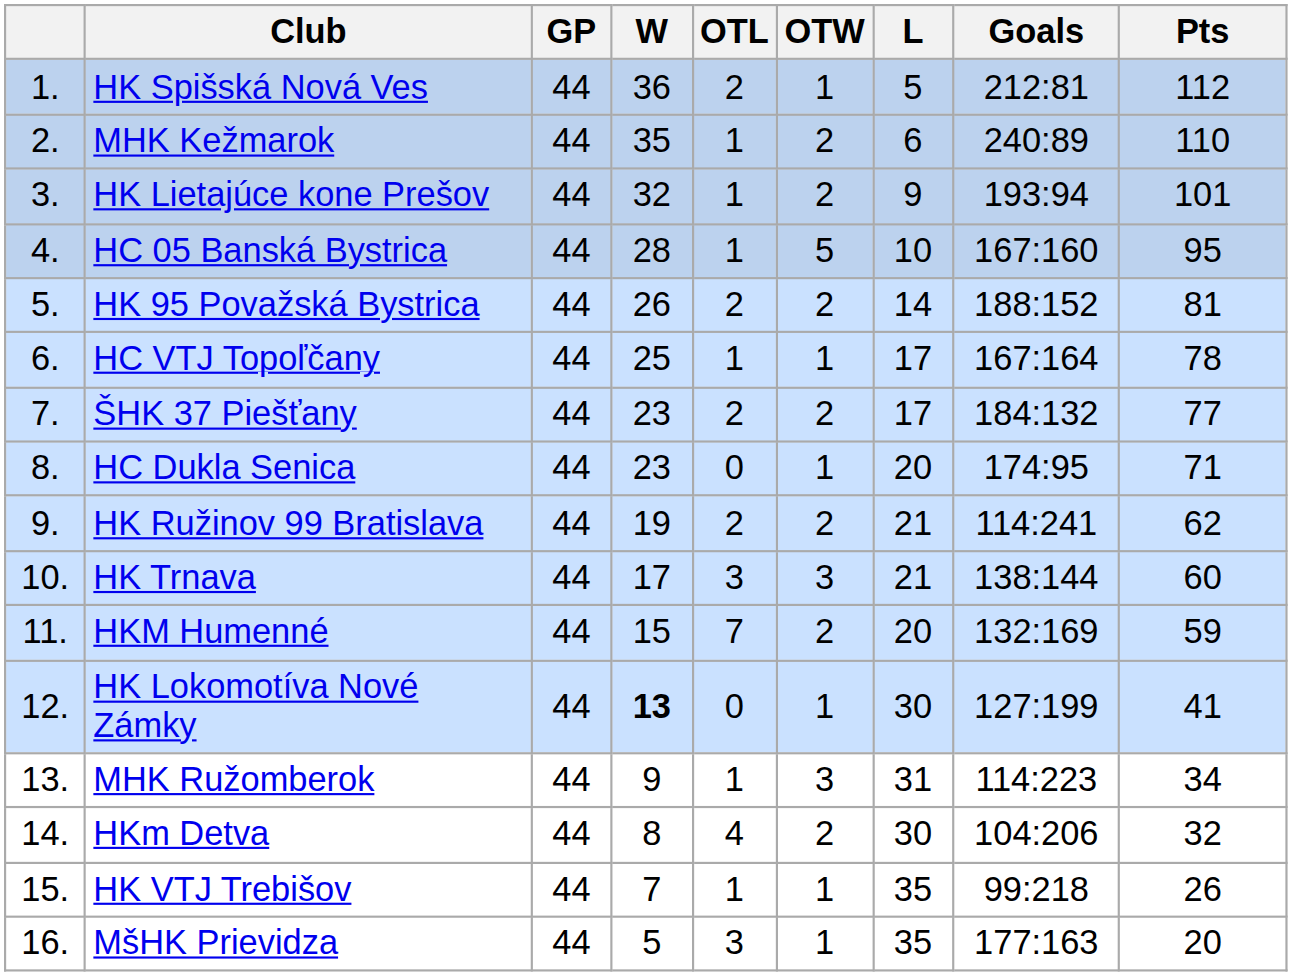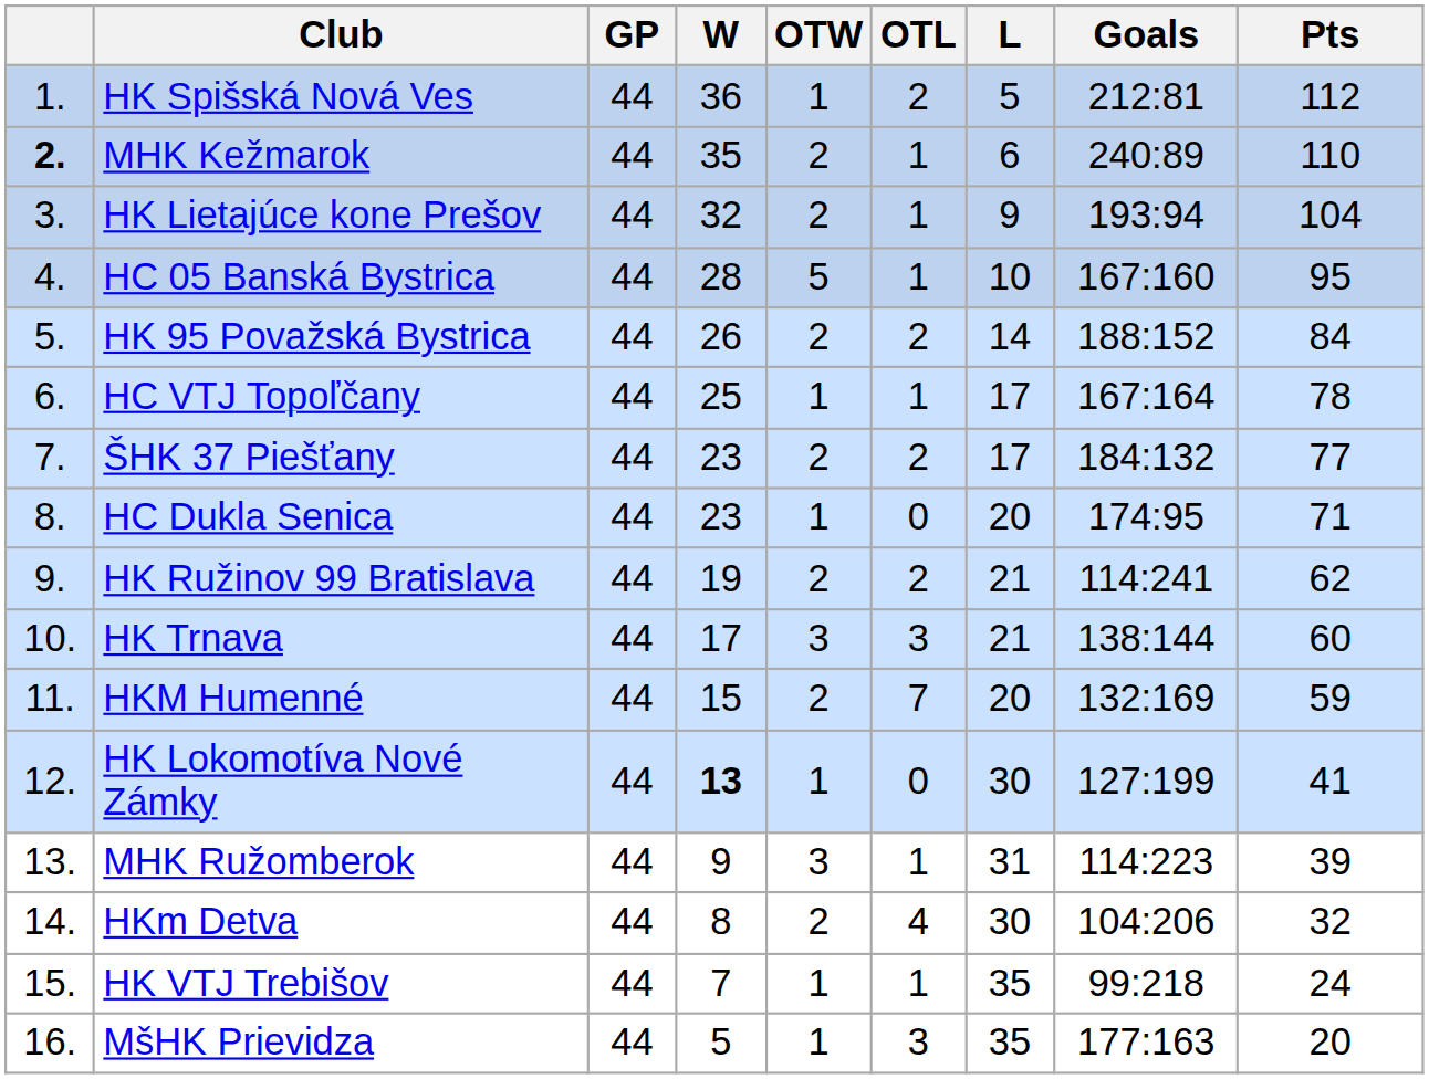columns swapped: OTW <-> OTL
MHK Kežmarok | column 1: normal -> bold
HK Lietajúce kone Prešov | Pts: 101 -> 104
HK 95 Považská Bystrica | Pts: 81 -> 84
MHK Ružomberok | Pts: 34 -> 39
HK VTJ Trebišov | Pts: 26 -> 24
